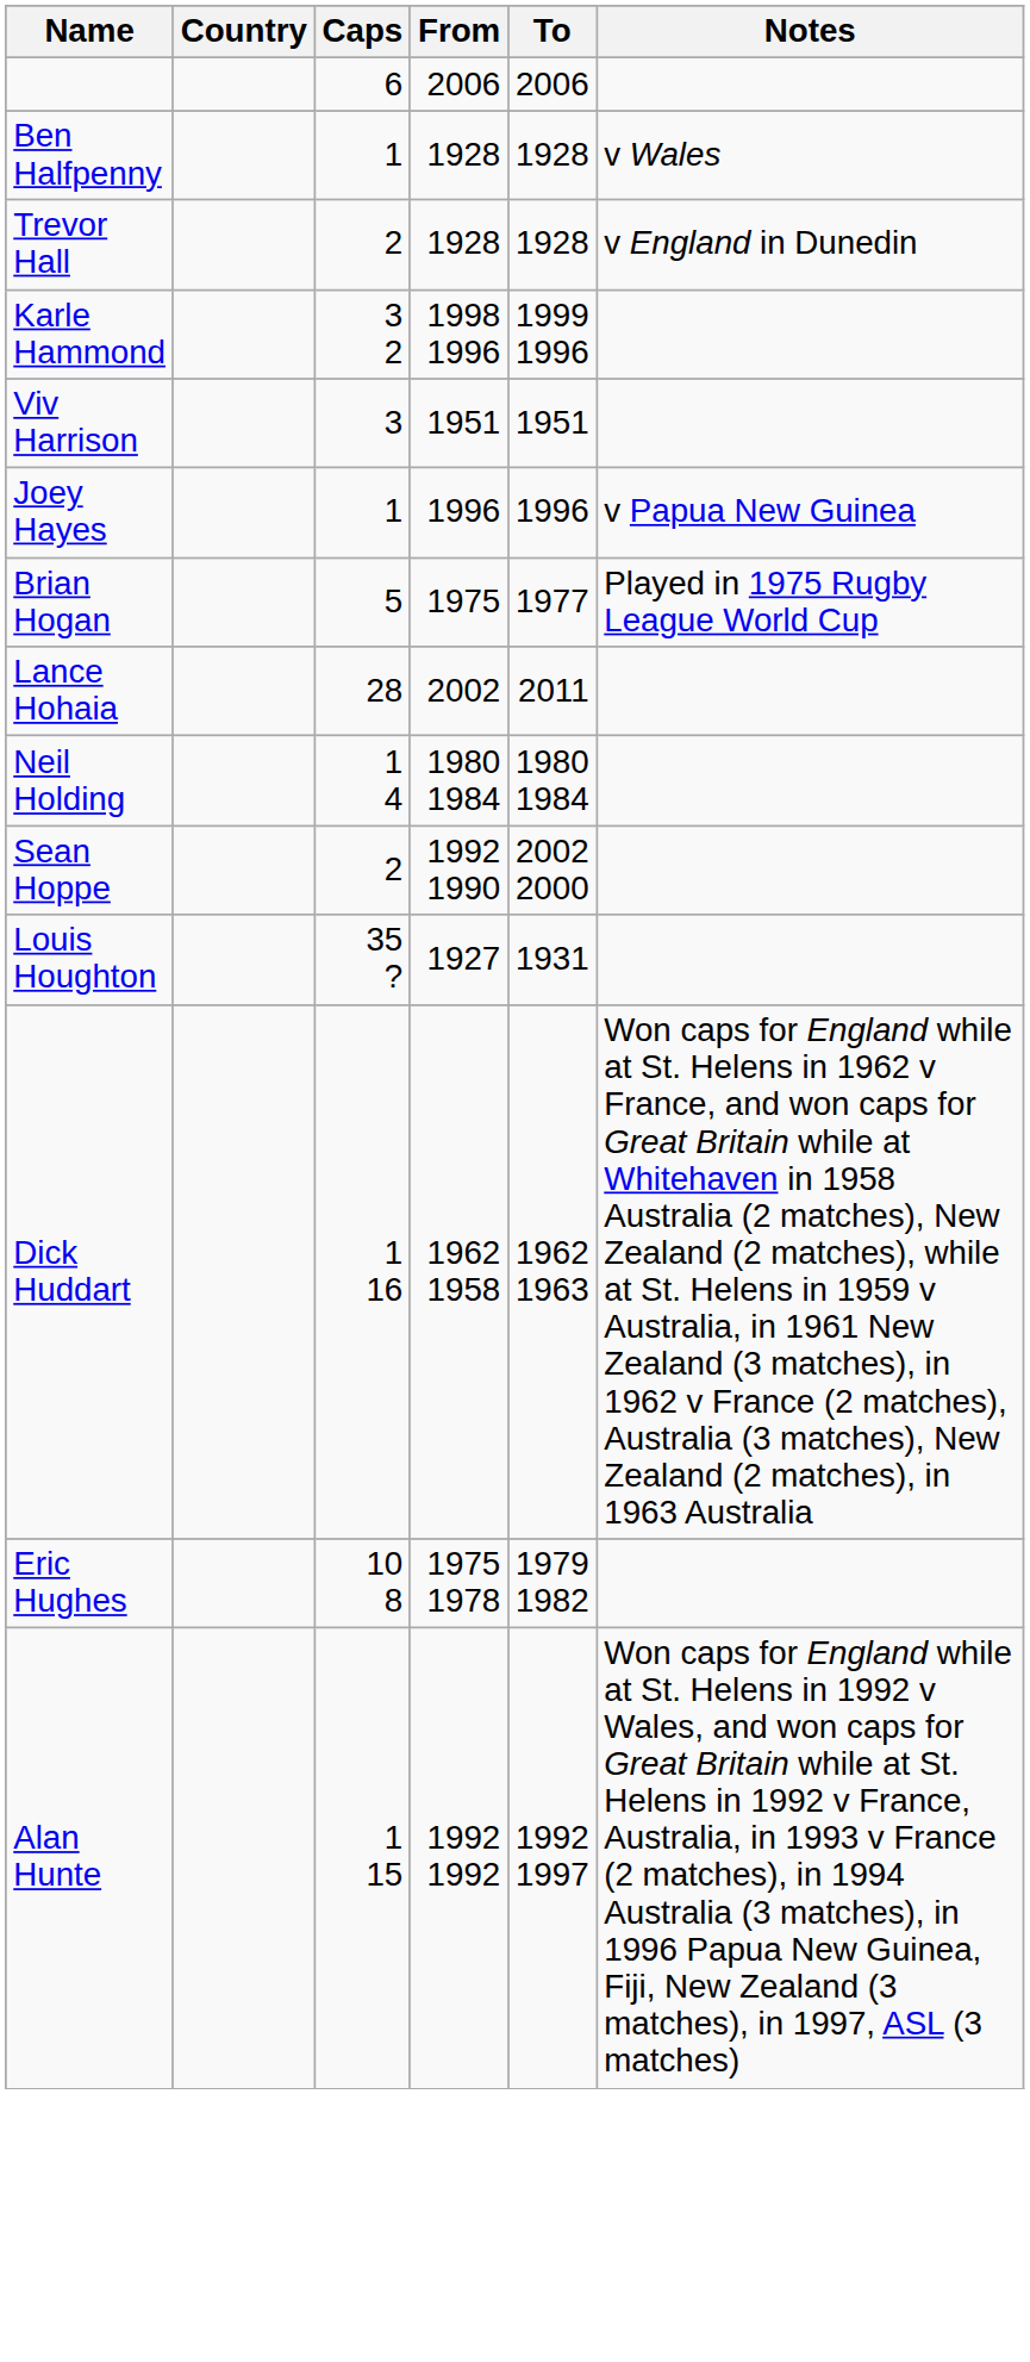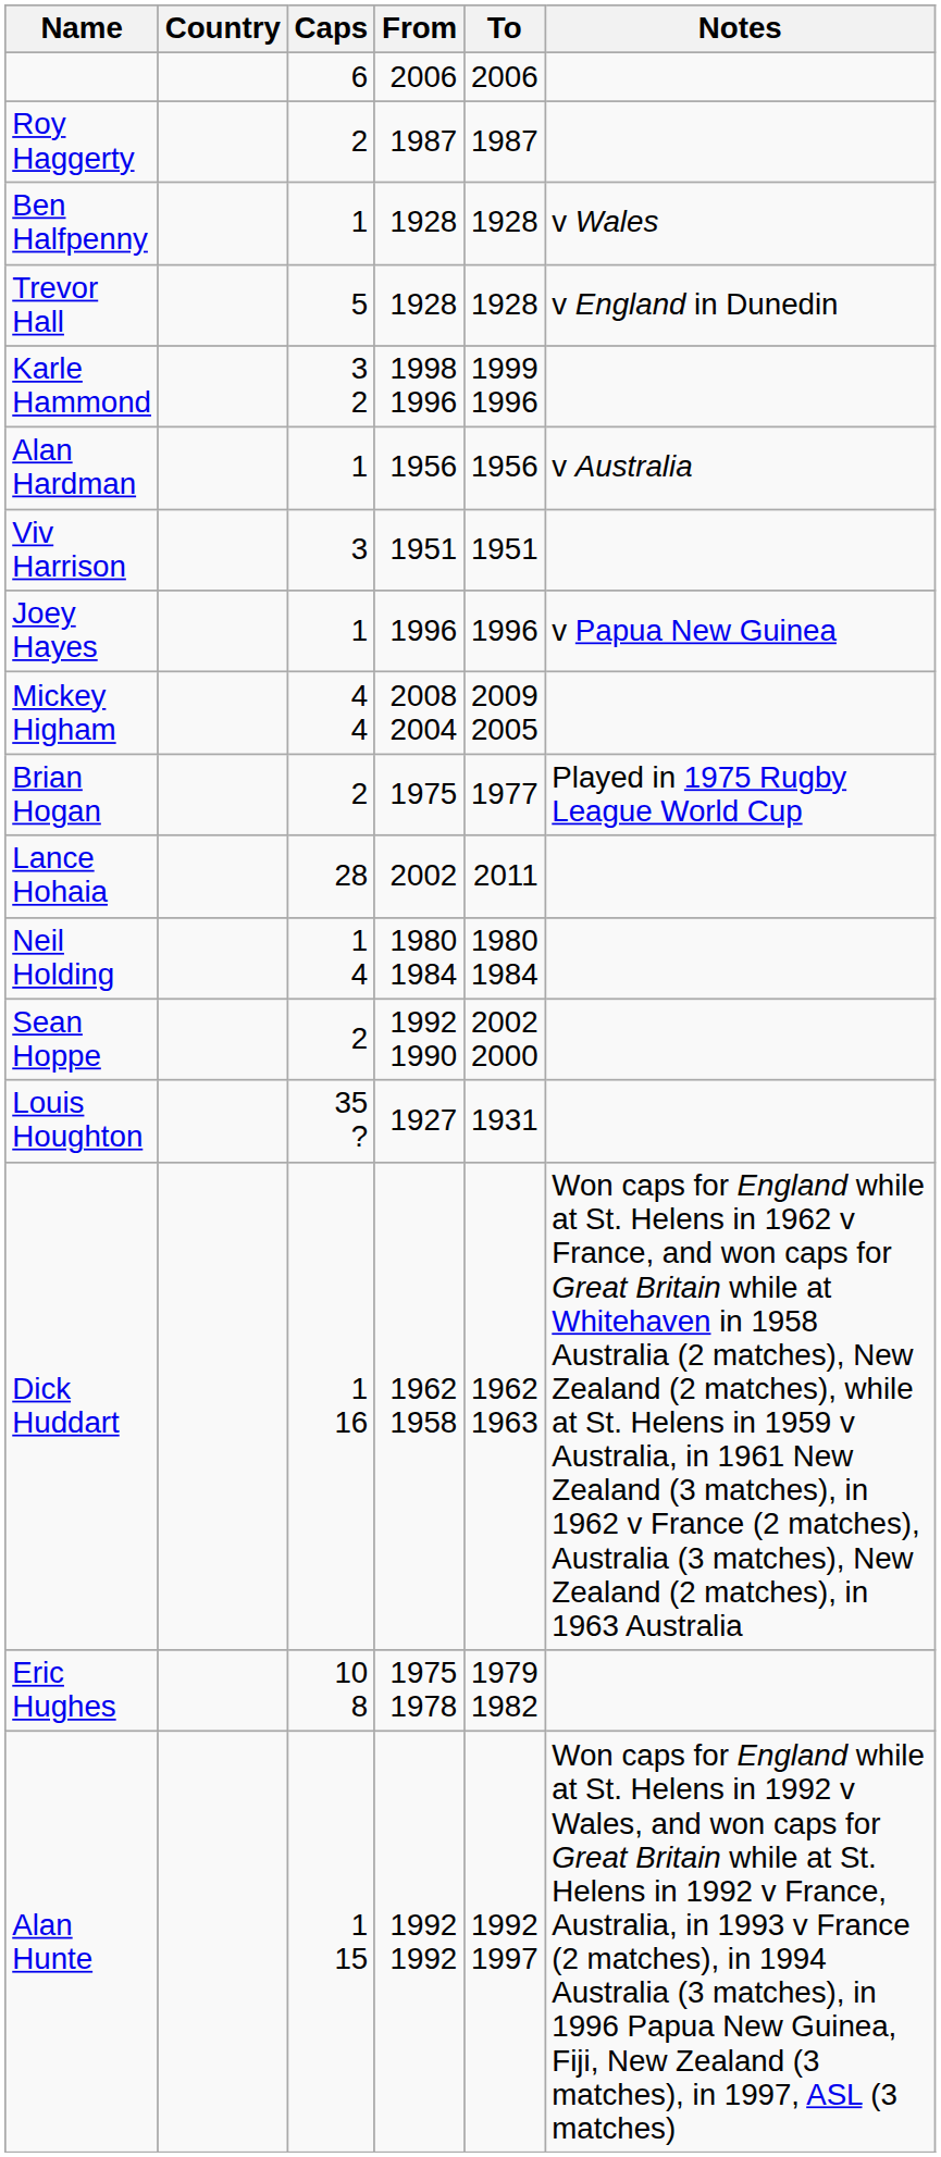+ row: Roy Haggerty | 2 | 1987 | 1987
Trevor Hall | Caps: 2 -> 5
+ row: Alan Hardman | 1 | 1956 | 1956 | v Australia
+ row: Mickey Higham | 4 4 | 2008 2004 | 2009 2005
Brian Hogan | Caps: 5 -> 2
